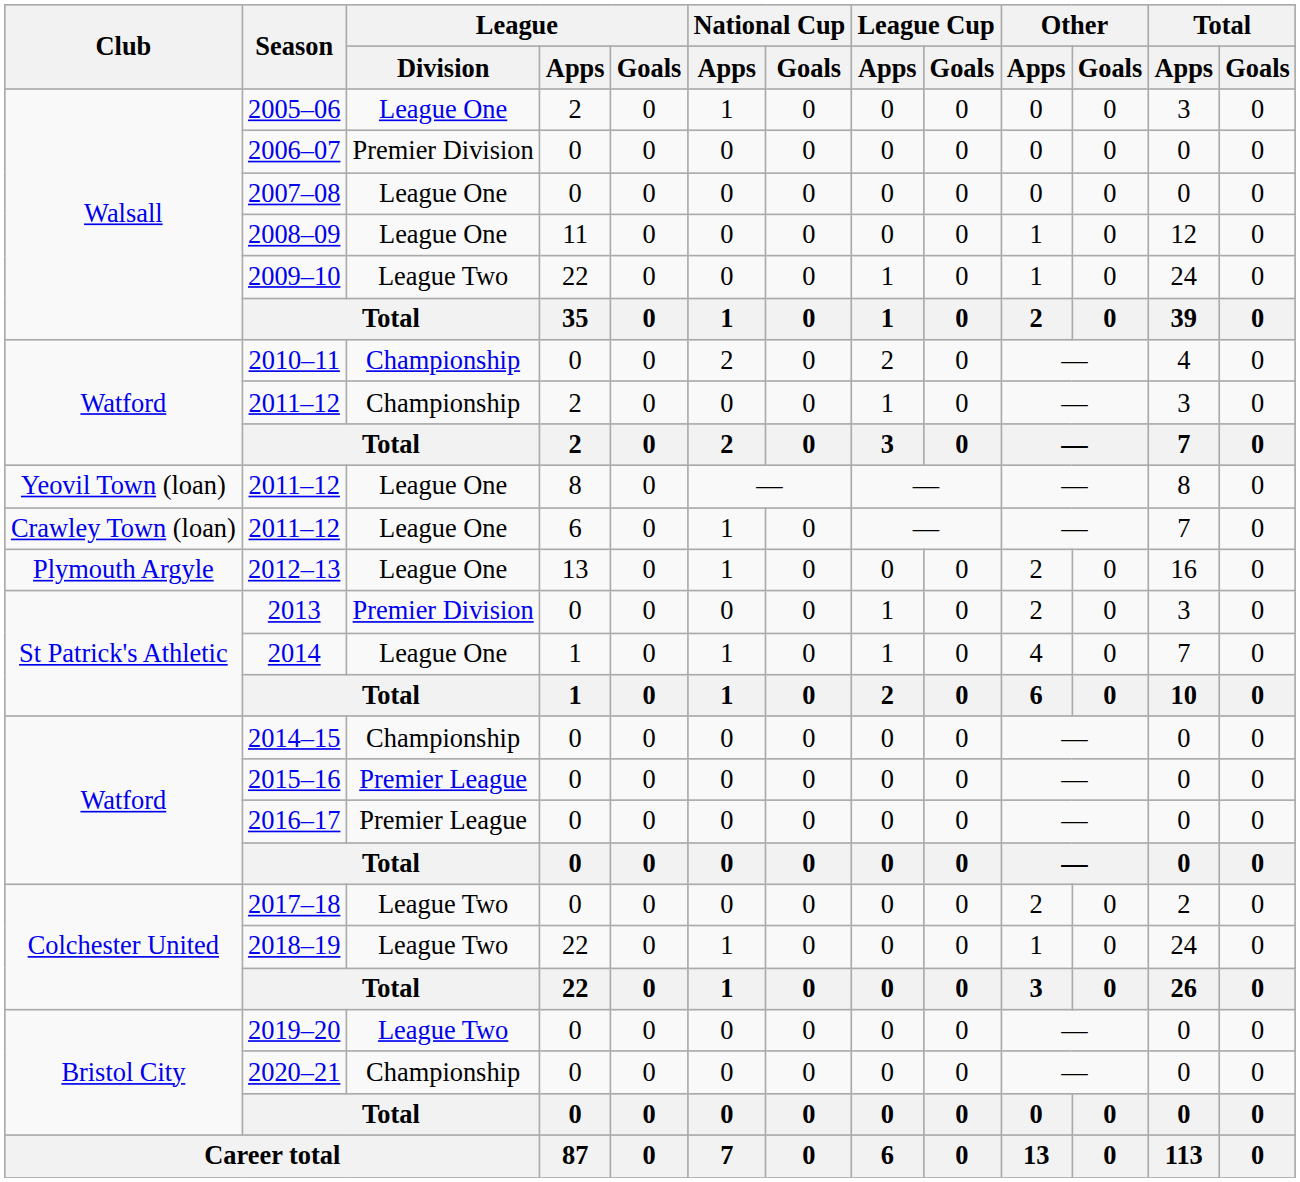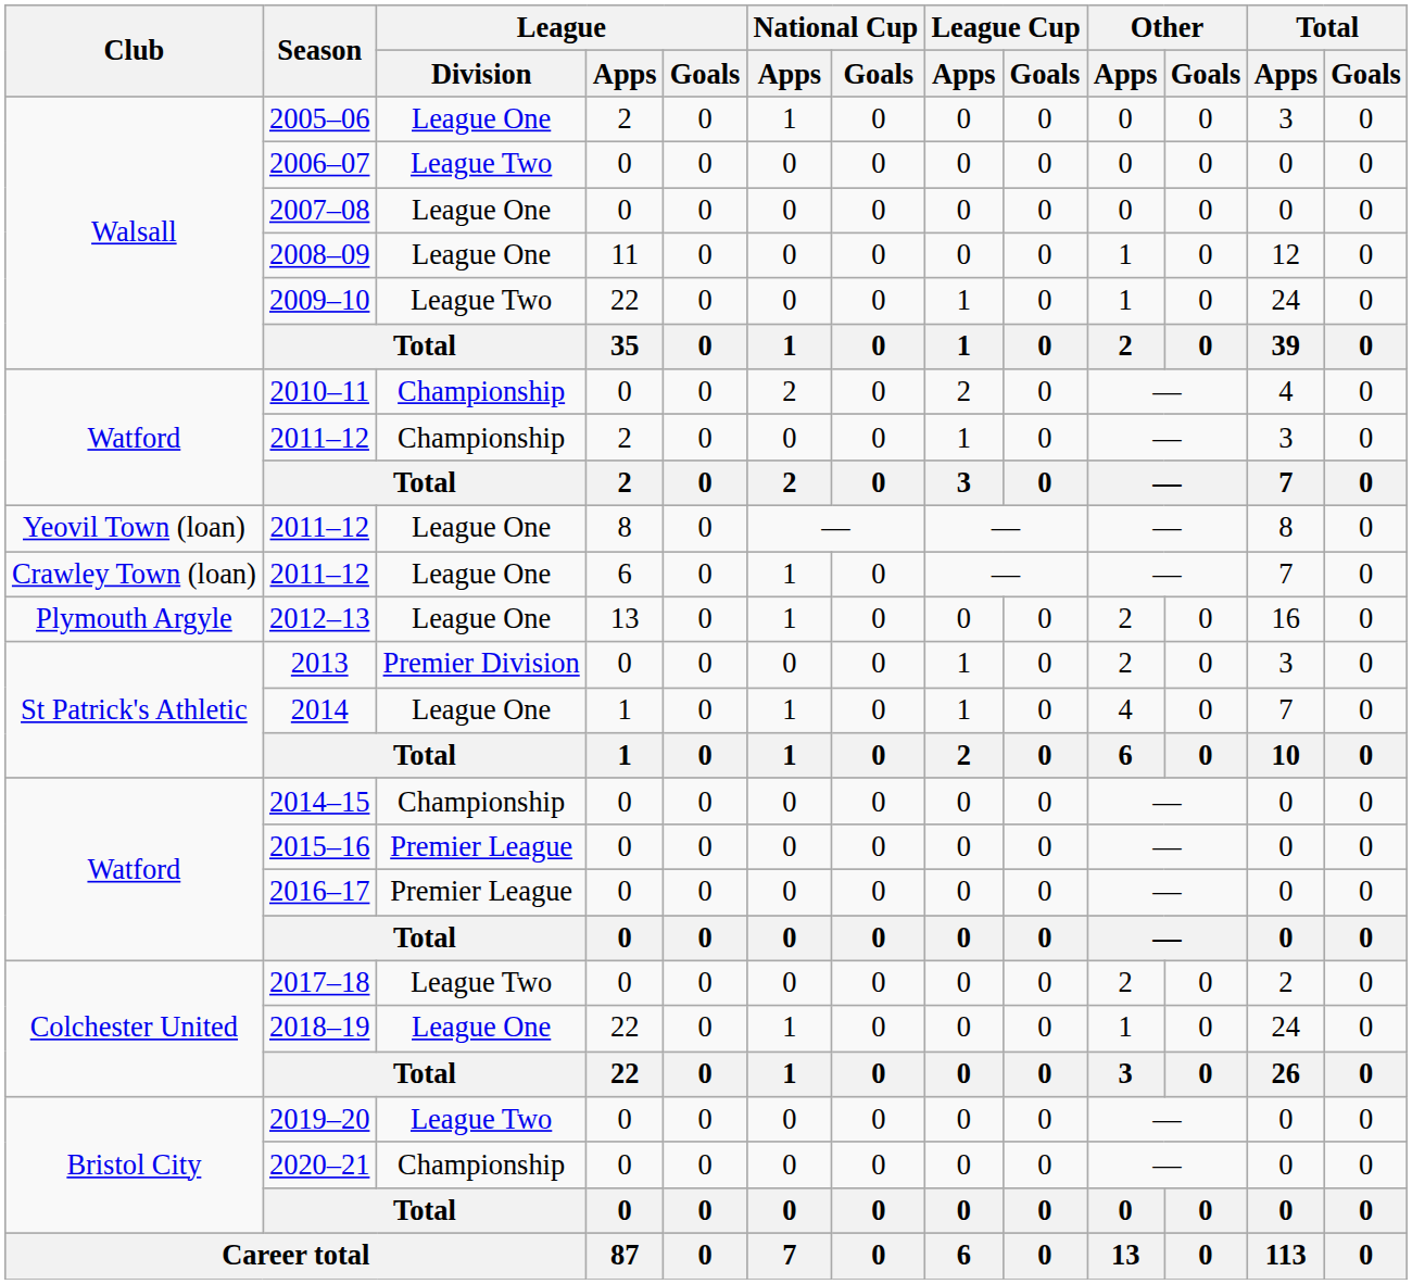2006–07 | League / Division: Premier Division -> League Two
2018–19 | League / Division: League Two -> League One
